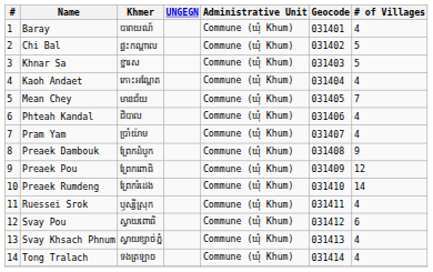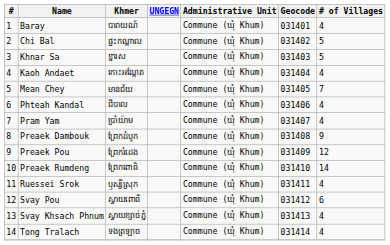Preaek Pou | Khmer: ព្រែកពោធិ -> ព្រែករំដេង
Preaek Rumdeng | Khmer: ព្រែករំដេង -> ព្រែកពោធិ
